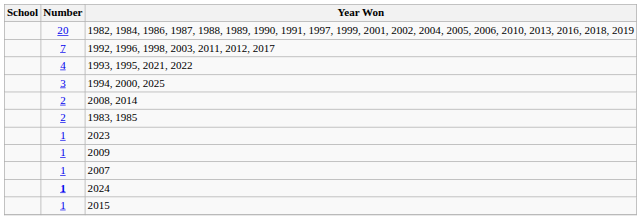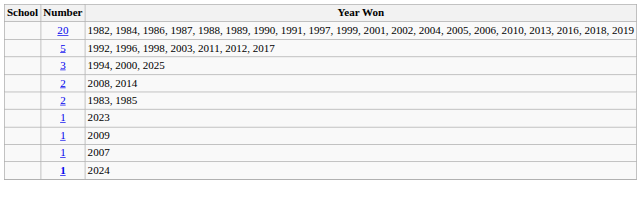1992, 1996, 1998, 2003, 2011, 2012, 2017 | Number: 7 -> 5
- row: 4 | 1993, 1995, 2021, 2022
- row: 1 | 2015
